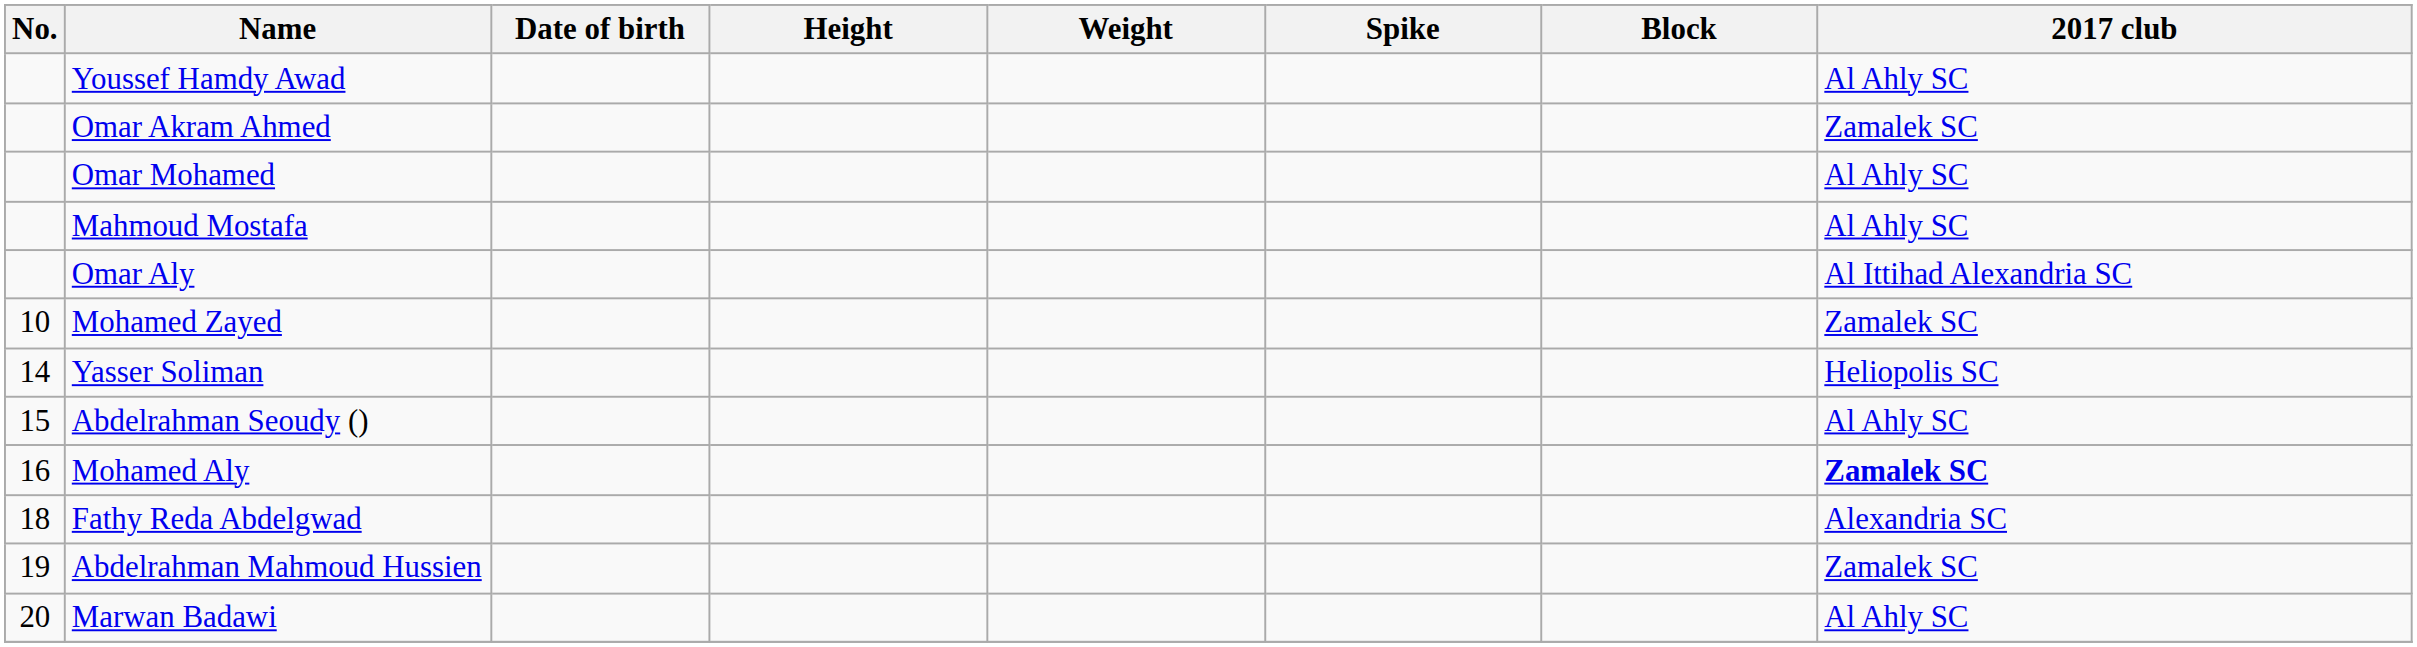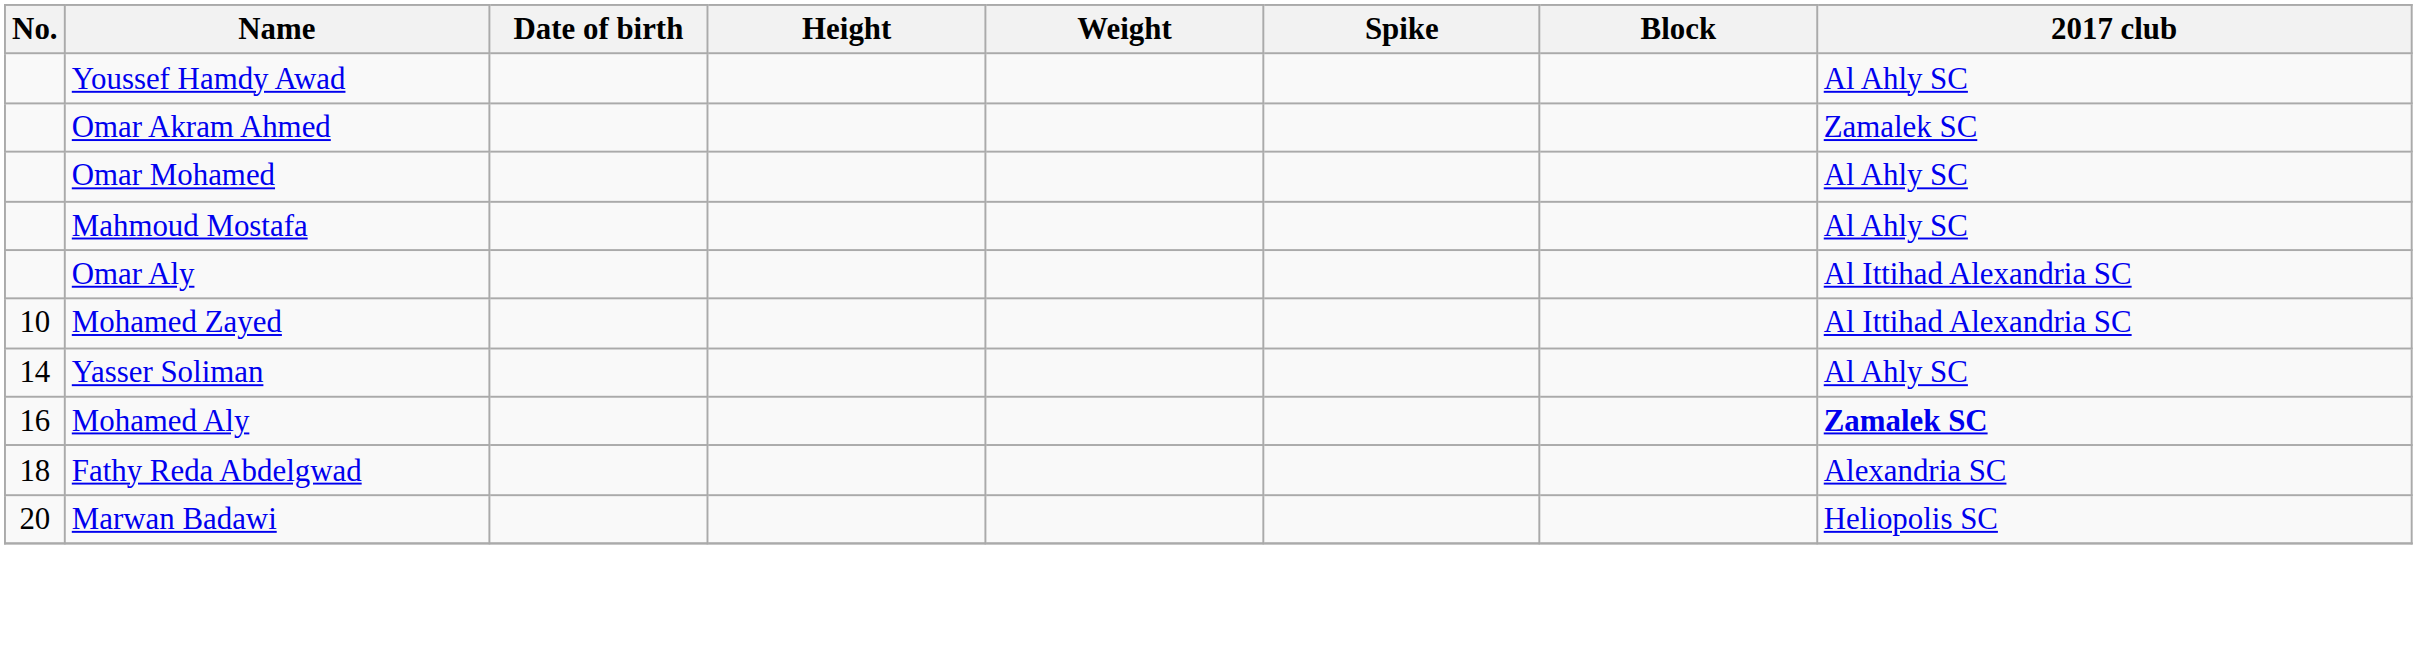Mohamed Zayed | 2017 club: Zamalek SC -> Al Ittihad Alexandria SC
Yasser Soliman | 2017 club: Heliopolis SC -> Al Ahly SC
- row: 15 | Abdelrahman Seoudy () | Al Ahly SC
- row: 19 | Abdelrahman Mahmoud Hussien | Zamalek SC
Marwan Badawi | 2017 club: Al Ahly SC -> Heliopolis SC
